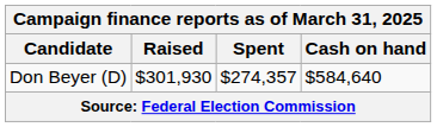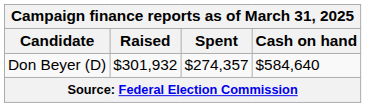Don Beyer (D) | Raised: $301,930 -> $301,932
